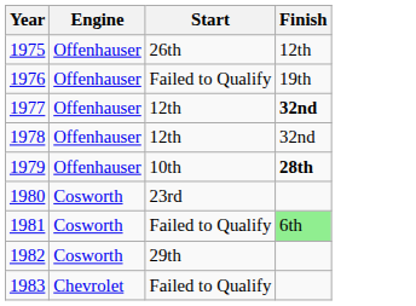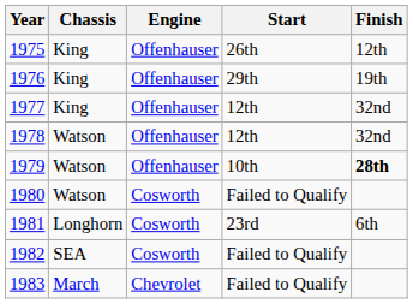+ column: Chassis | King | King | King | Watson | Watson | Watson | Longhorn | SEA | March
1976 | Start: Failed to Qualify -> 29th
1977 | Finish: bold -> normal
1980 | Start: 23rd -> Failed to Qualify
1981 | Start: Failed to Qualify -> 23rd
1981 | Finish: lightgreen background -> no background
1982 | Start: 29th -> Failed to Qualify
